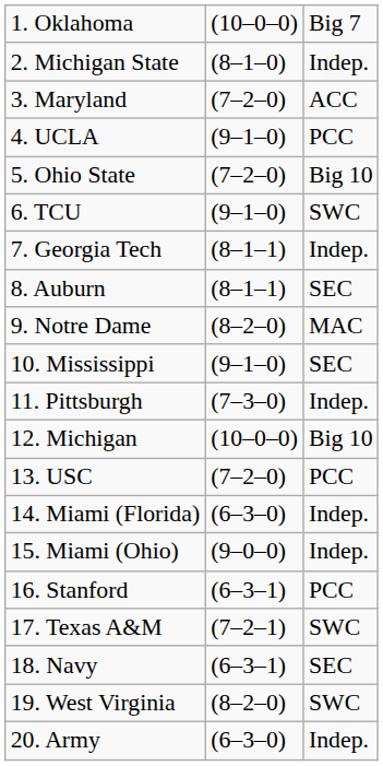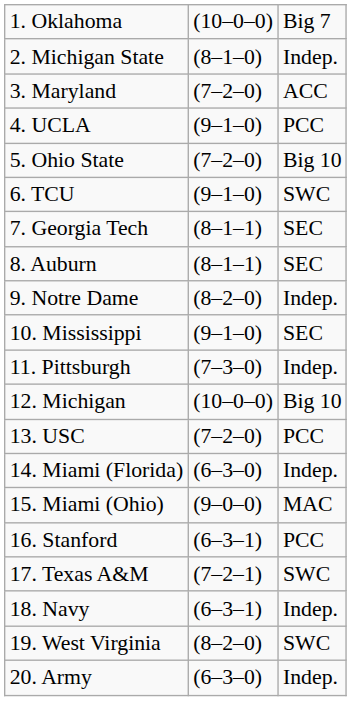7. Georgia Tech | column 3: Indep. -> SEC
9. Notre Dame | column 3: MAC -> Indep.
15. Miami (Ohio) | column 3: Indep. -> MAC
18. Navy | column 3: SEC -> Indep.
